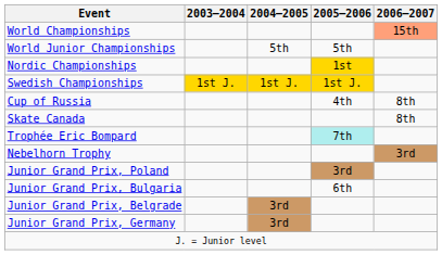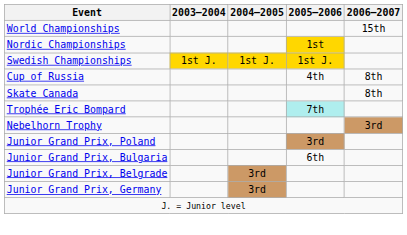World Championships | 2006–2007: lightsalmon background -> no background
- row: World Junior Championships | 5th | 5th
